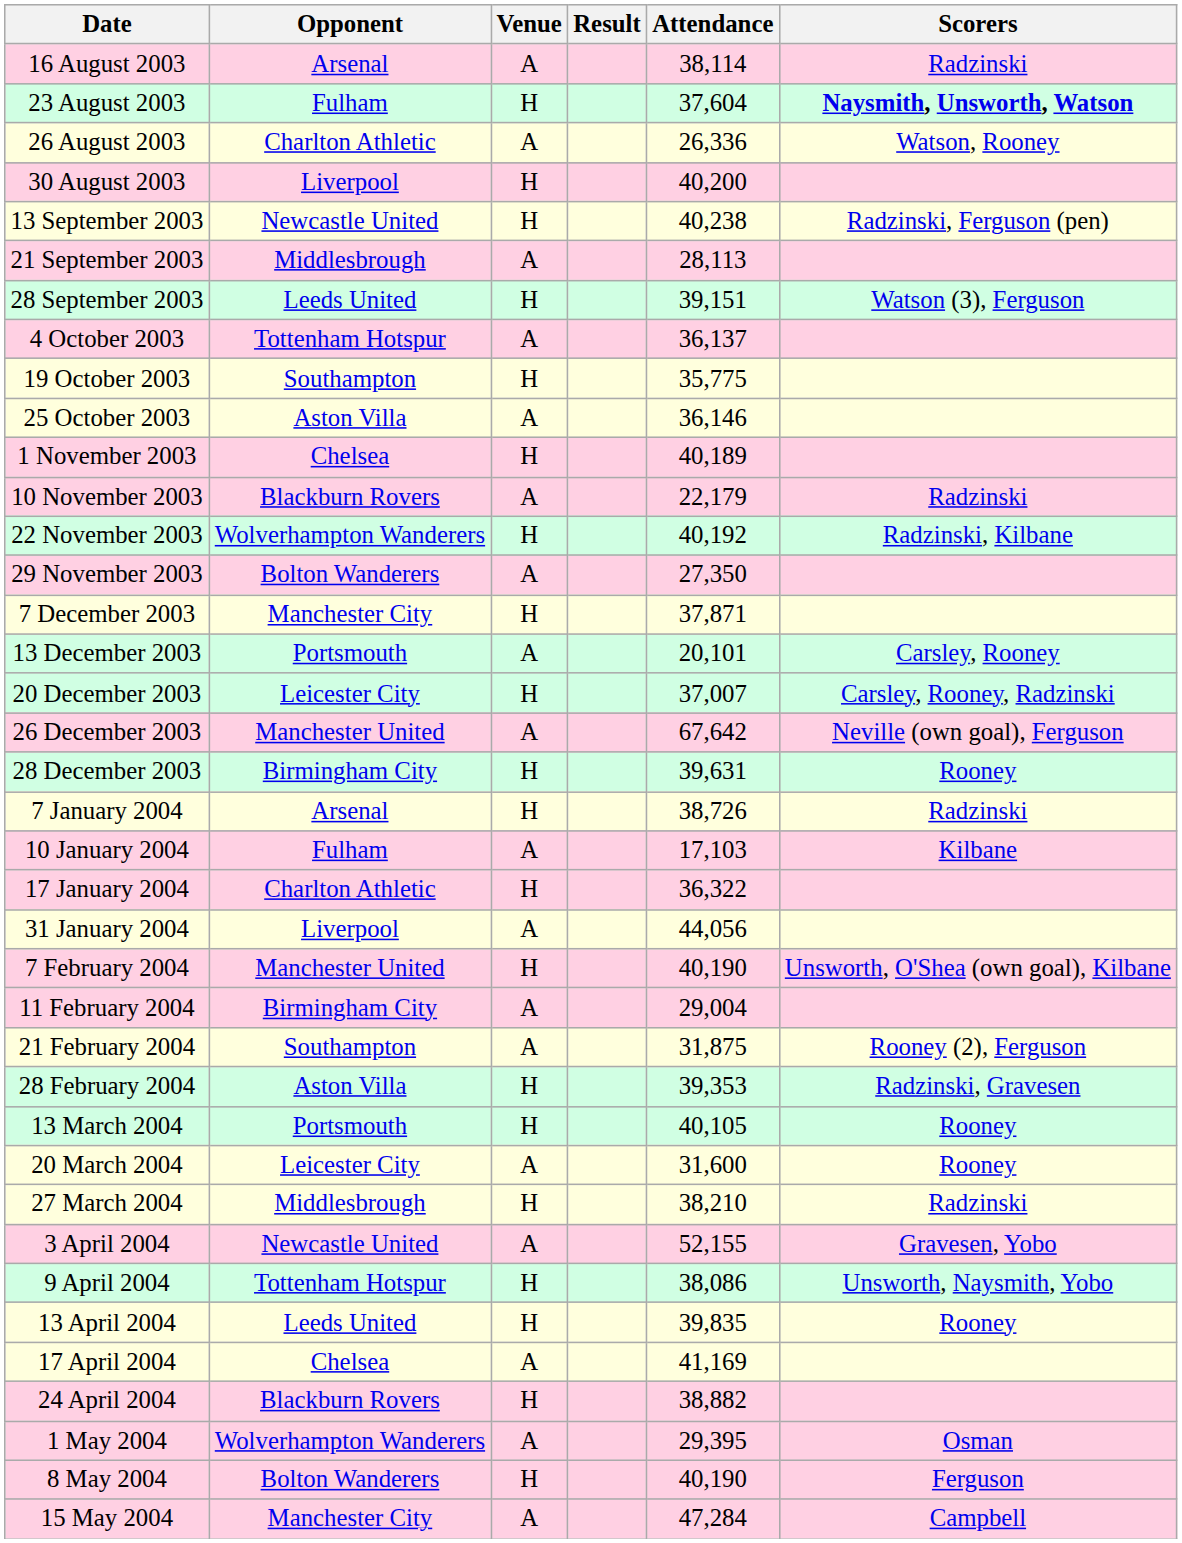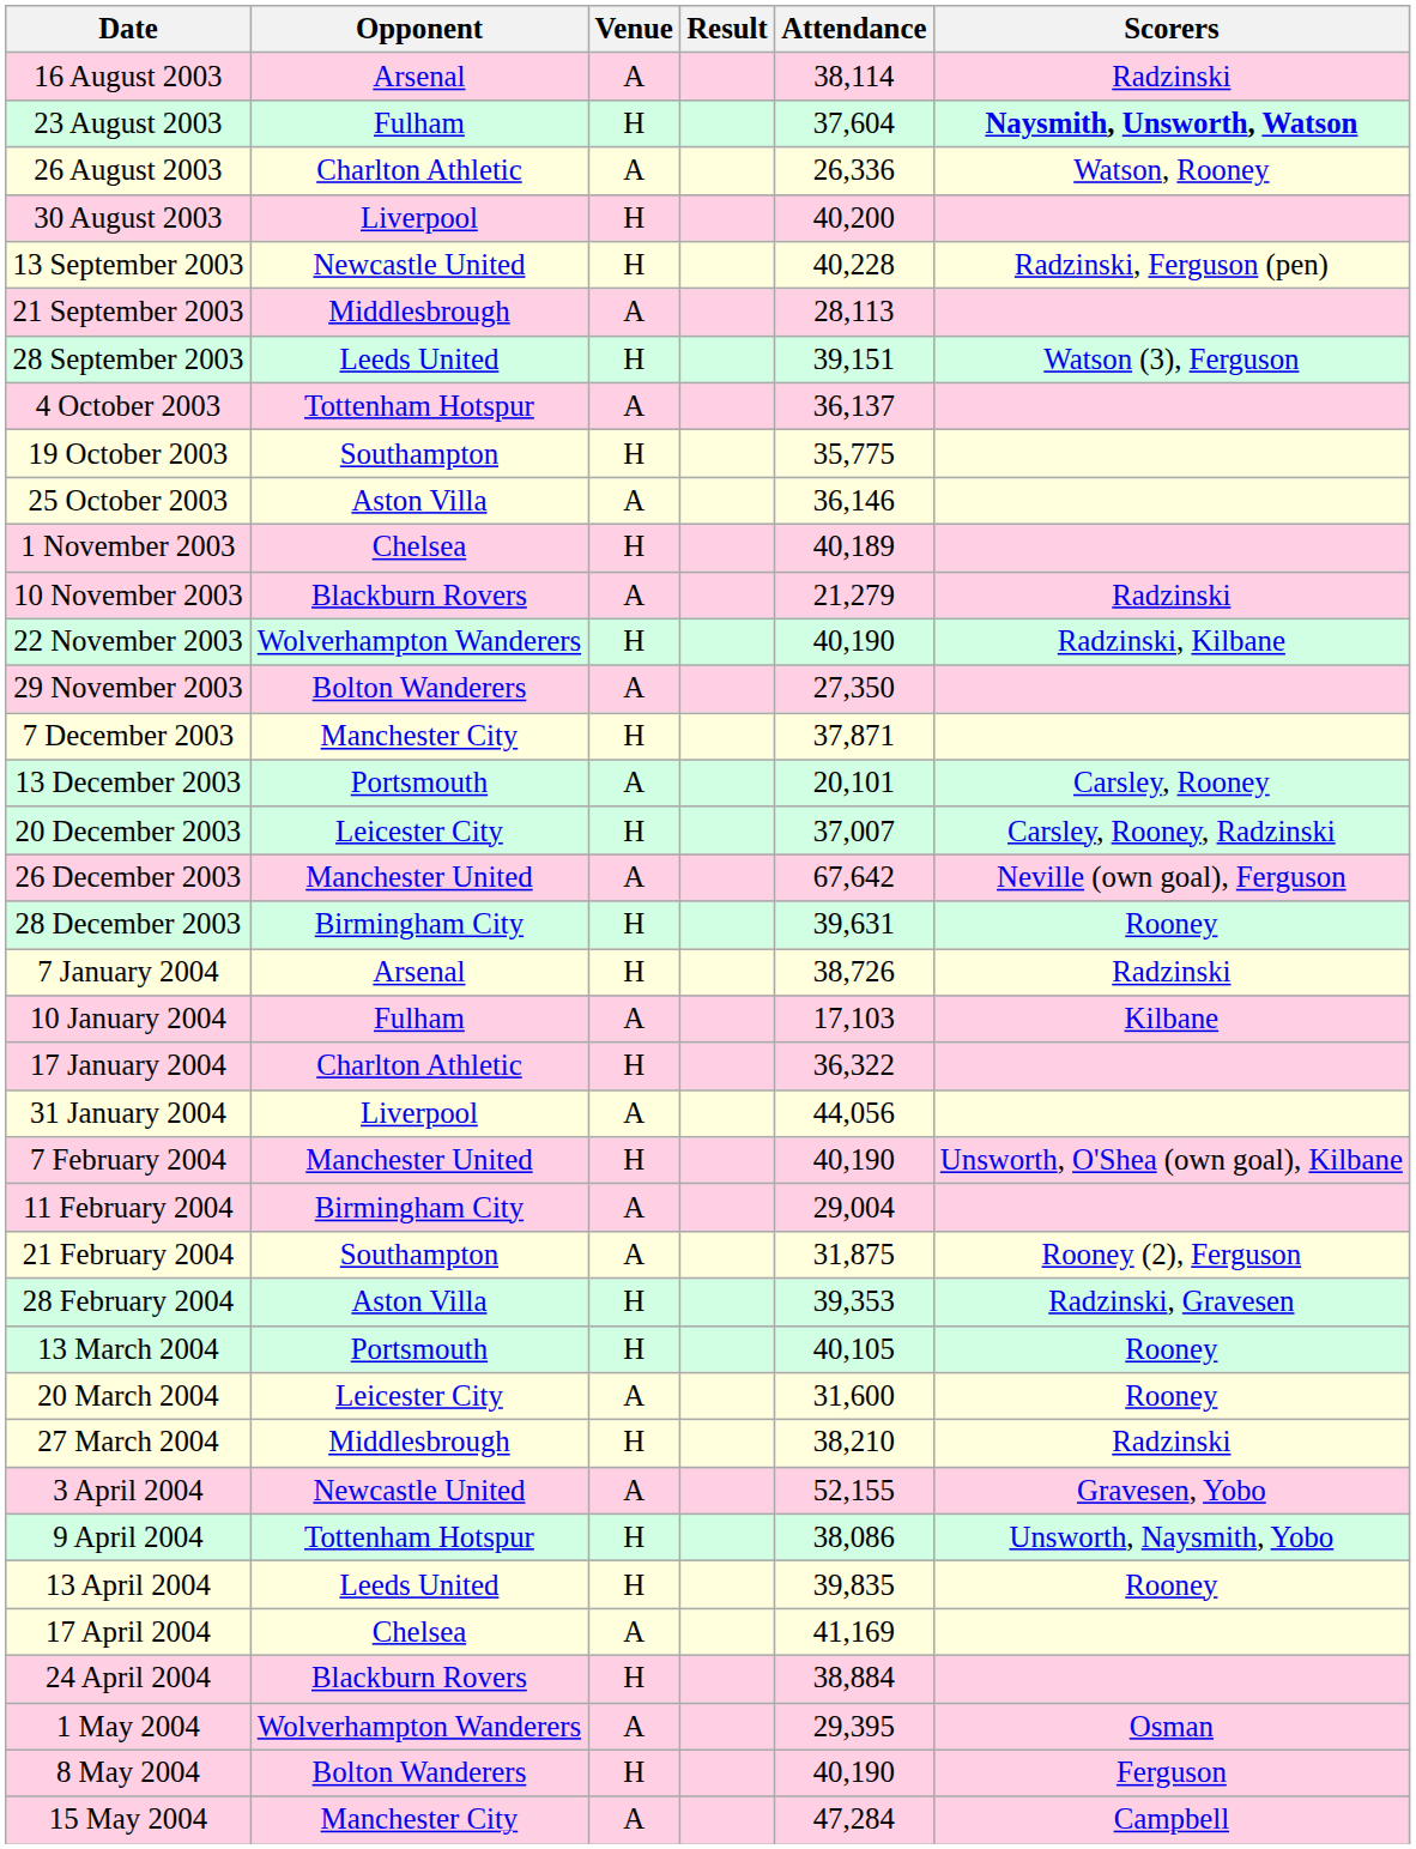13 September 2003 | Attendance: 40,238 -> 40,228
10 November 2003 | Attendance: 22,179 -> 21,279
22 November 2003 | Attendance: 40,192 -> 40,190
24 April 2004 | Attendance: 38,882 -> 38,884
